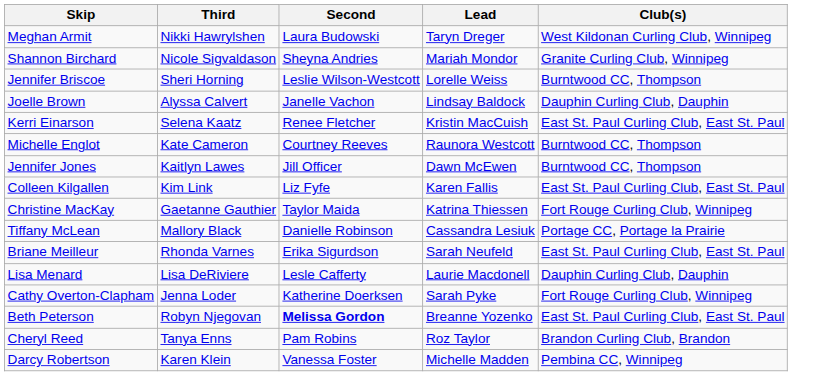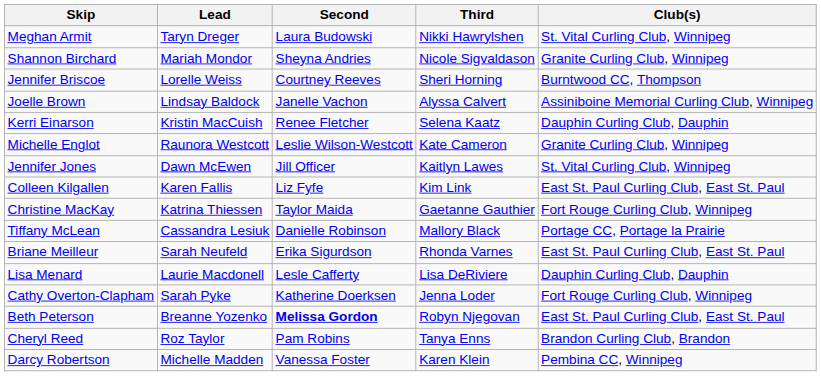columns swapped: Third <-> Lead
Meghan Armit | Club(s): West Kildonan Curling Club, Winnipeg -> St. Vital Curling Club, Winnipeg
Jennifer Briscoe | Second: Leslie Wilson-Westcott -> Courtney Reeves
Joelle Brown | Club(s): Dauphin Curling Club, Dauphin -> Assiniboine Memorial Curling Club, Winnipeg
Kerri Einarson | Club(s): East St. Paul Curling Club, East St. Paul -> Dauphin Curling Club, Dauphin
Michelle Englot | Second: Courtney Reeves -> Leslie Wilson-Westcott
Michelle Englot | Club(s): Burntwood CC, Thompson -> Granite Curling Club, Winnipeg
Jennifer Jones | Club(s): Burntwood CC, Thompson -> St. Vital Curling Club, Winnipeg
